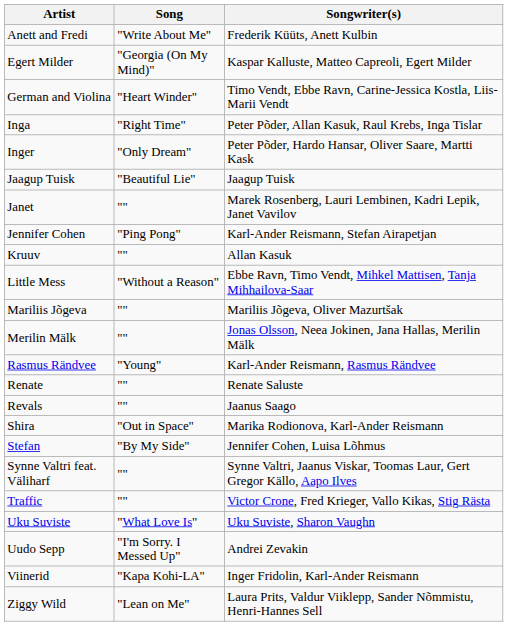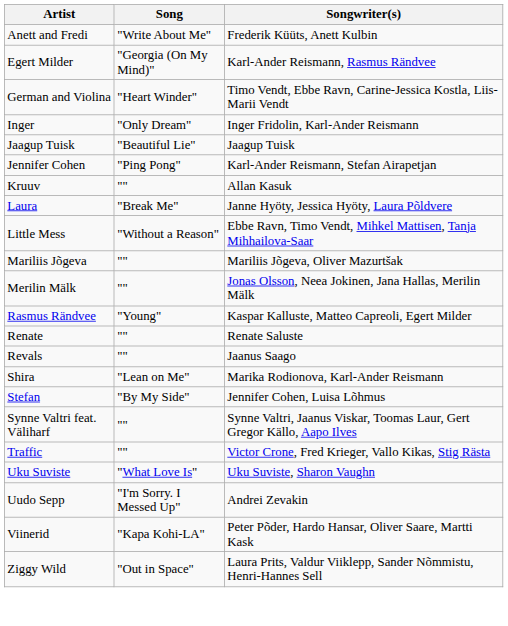Egert Milder | Songwriter(s): Kaspar Kalluste, Matteo Capreoli, Egert Milder -> Karl-Ander Reismann, Rasmus Rändvee
- row: Inga | "Right Time" | Peter Põder, Allan Kasuk, Raul Krebs, Inga Tislar
Inger | Songwriter(s): Peter Põder, Hardo Hansar, Oliver Saare, Martti Kask -> Inger Fridolin, Karl-Ander Reismann
- row: Janet | "" | Marek Rosenberg, Lauri Lembinen, Kadri Lepik, Janet Vavilov
+ row: Laura | "Break Me" | Janne Hyöty, Jessica Hyöty, Laura Põldvere
Rasmus Rändvee | Songwriter(s): Karl-Ander Reismann, Rasmus Rändvee -> Kaspar Kalluste, Matteo Capreoli, Egert Milder
Shira | Song: "Out in Space" -> "Lean on Me"
Viinerid | Songwriter(s): Inger Fridolin, Karl-Ander Reismann -> Peter Põder, Hardo Hansar, Oliver Saare, Martti Kask
Ziggy Wild | Song: "Lean on Me" -> "Out in Space"
